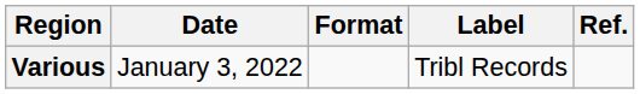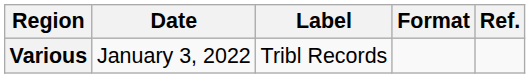columns swapped: Format <-> Label
